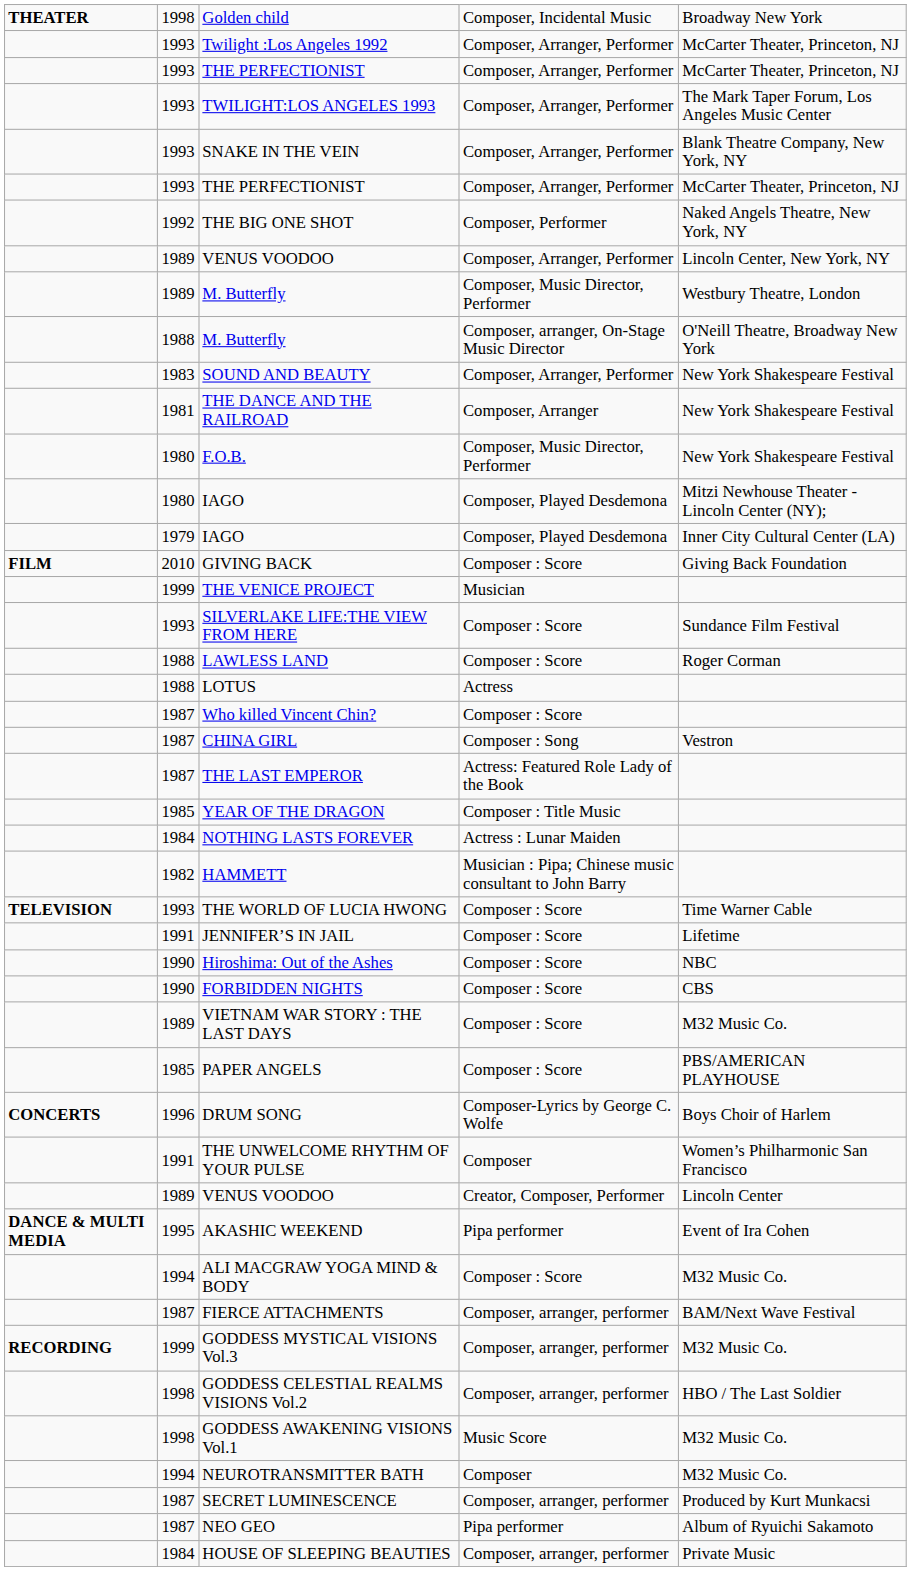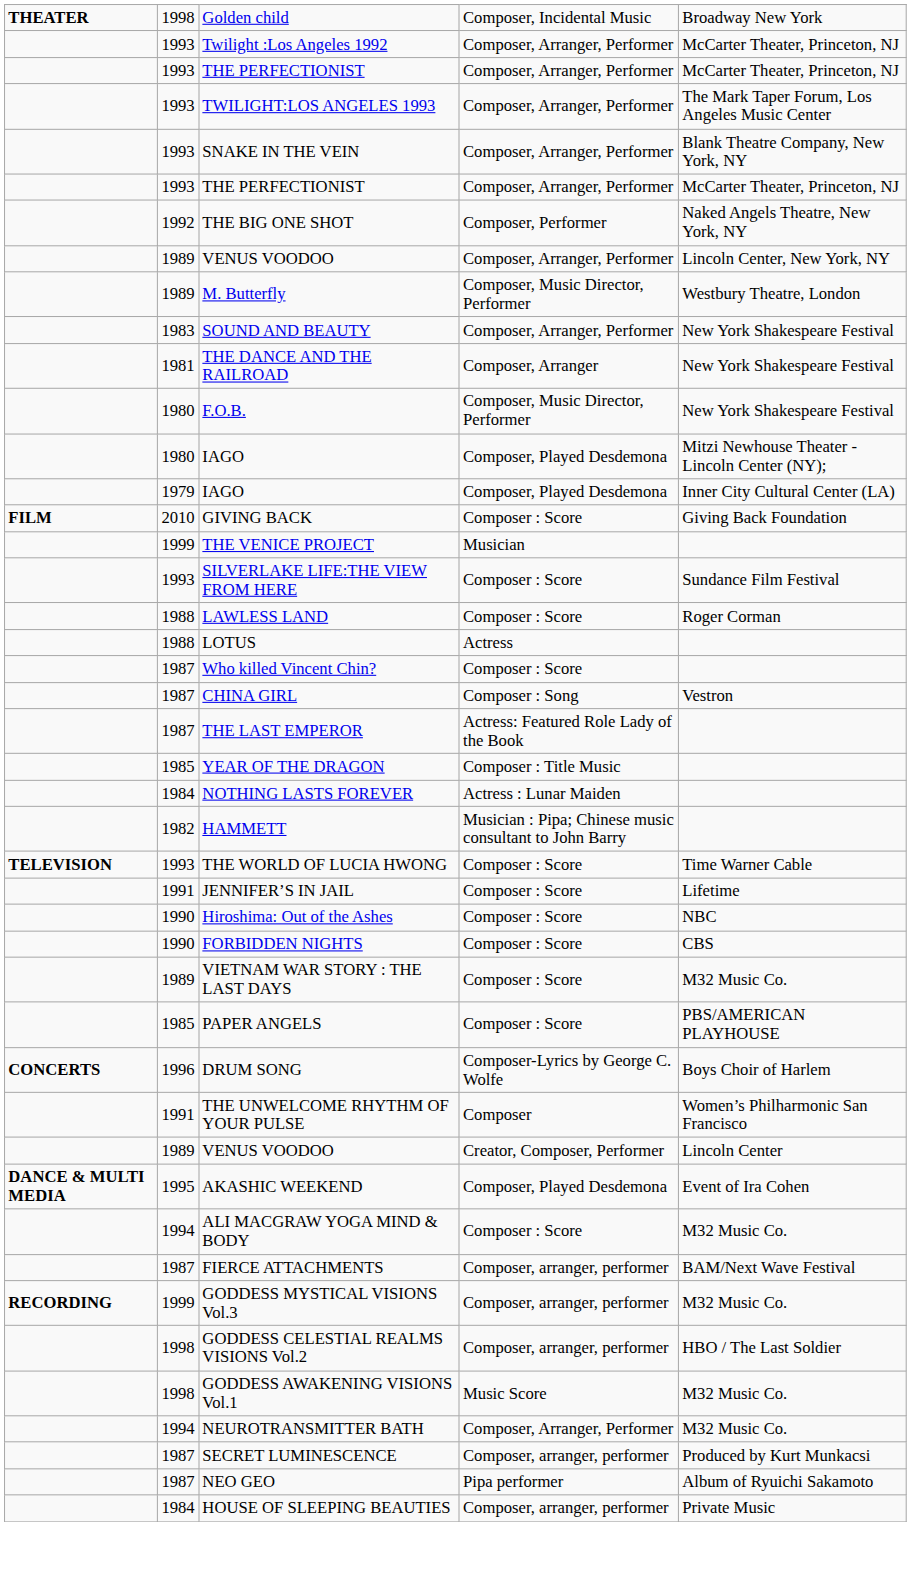- row: 1988 | M. Butterfly | Composer, arranger, On-Stage Music Director | O'Neill Theatre, Broadway New York
AKASHIC WEEKEND | column 4: Pipa performer -> Composer, Played Desdemona
NEUROTRANSMITTER BATH | column 4: Composer -> Composer, Arranger, Performer
